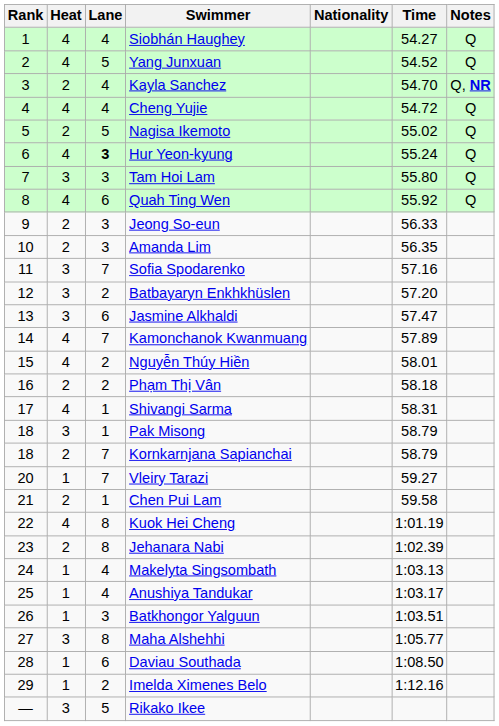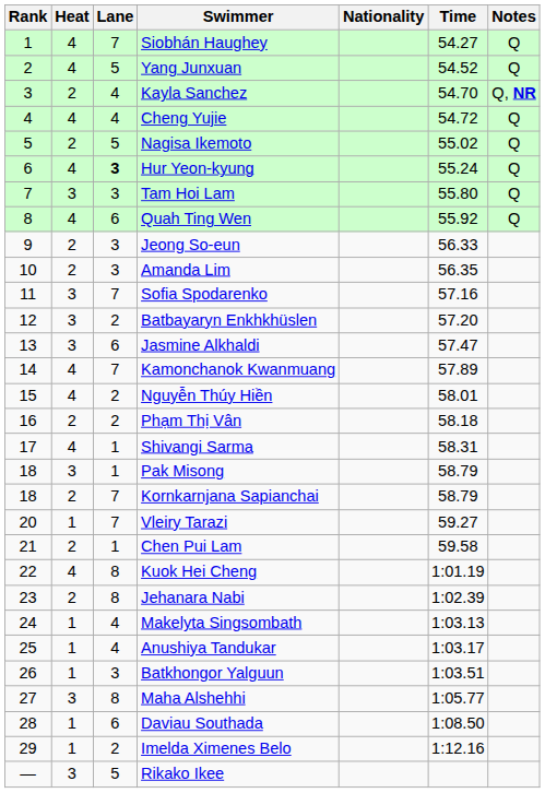Siobhán Haughey | Lane: 4 -> 7
